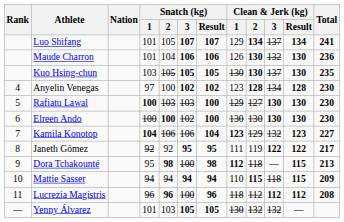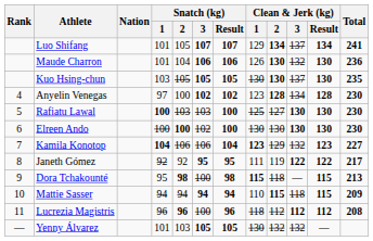Rafiatu Lawal | Clean & Jerk (kg) / 1: 129 -> 125
Dora Tchakounté | Clean & Jerk (kg) / 1: 112 -> 115
